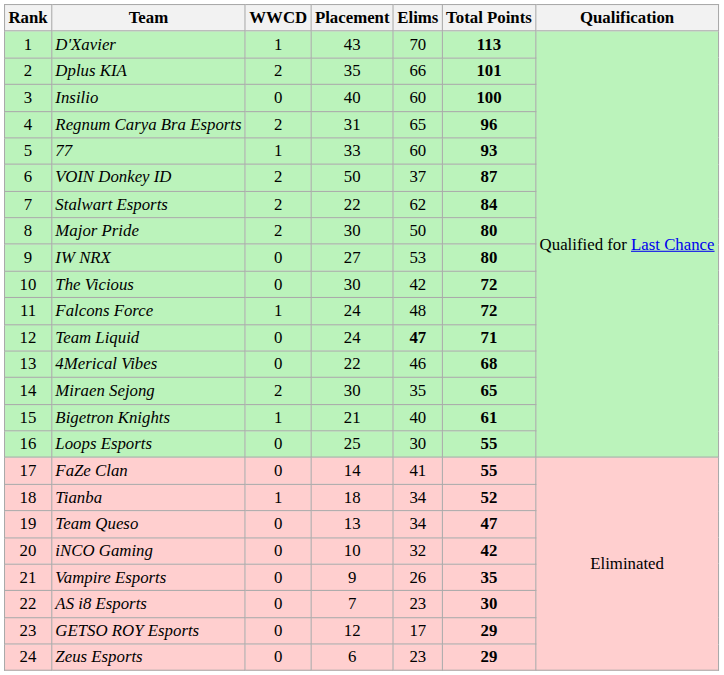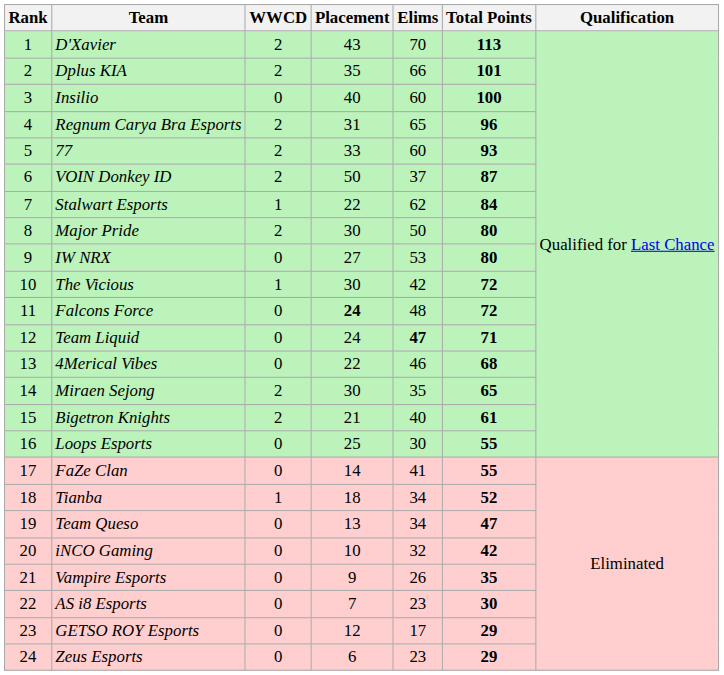D'Xavier | WWCD: 1 -> 2
77 | WWCD: 1 -> 2
Stalwart Esports | WWCD: 2 -> 1
The Vicious | WWCD: 0 -> 1
Falcons Force | WWCD: 1 -> 0
Falcons Force | Placement: normal -> bold
Bigetron Knights | WWCD: 1 -> 2
